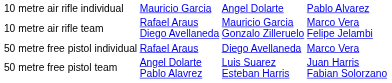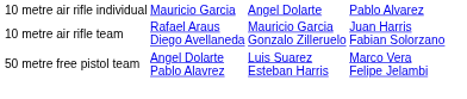10 metre air rifle team | column 4: Marco Vera Felipe Jelambi -> Juan Harris Fabian Solorzano
- row: 50 metre free pistol individual | Rafael Araus | Diego Avellaneda | Marco Vera
50 metre free pistol team | column 4: Juan Harris Fabian Solorzano -> Marco Vera Felipe Jelambi
